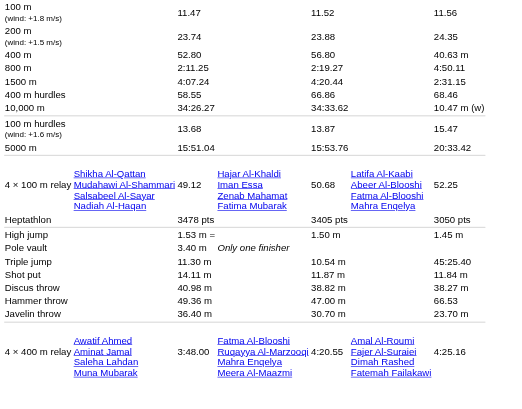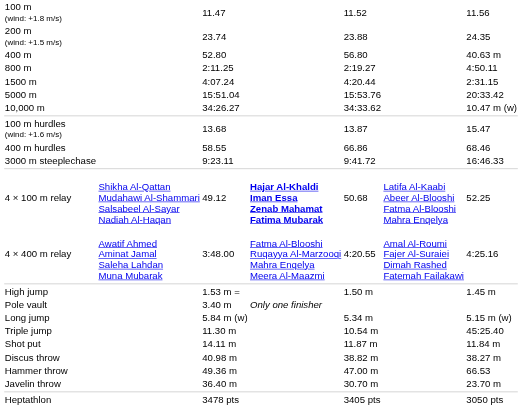rows swapped: 5000 m <-> 400 m hurdles
+ row: 3000 m steeplechase | 9:23.11 | 9:41.72 | 16:46.33
4 × 100 m relay | column 4: normal -> bold
rows swapped: 4 × 400 m relay <-> Heptathlon
+ row: Long jump | 5.84 m (w) | 5.34 m | 5.15 m (w)
